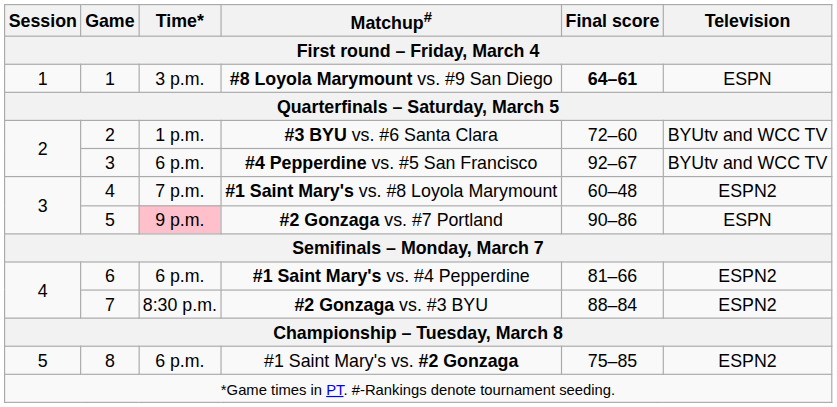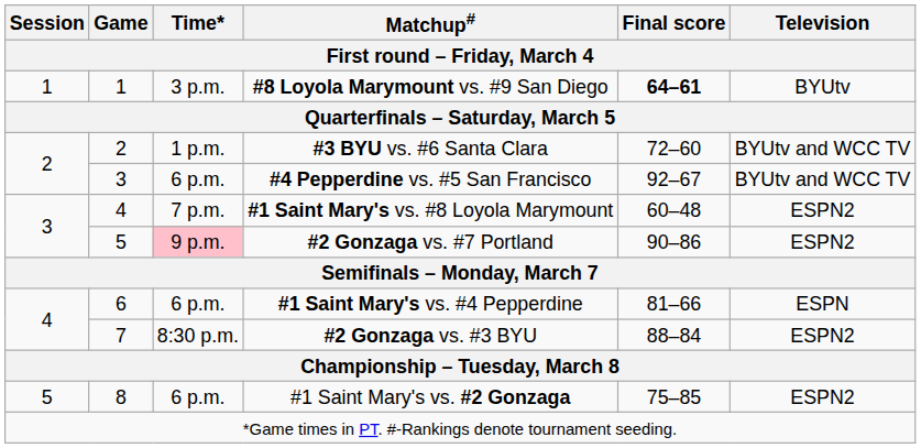#8 Loyola Marymount vs. #9 San Diego | Television: ESPN -> BYUtv
#2 Gonzaga vs. #7 Portland | Television: ESPN -> ESPN2
#1 Saint Mary's vs. #4 Pepperdine | Television: ESPN2 -> ESPN
